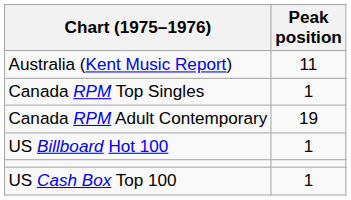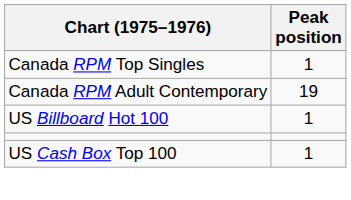- row: Australia (Kent Music Report) | 11
